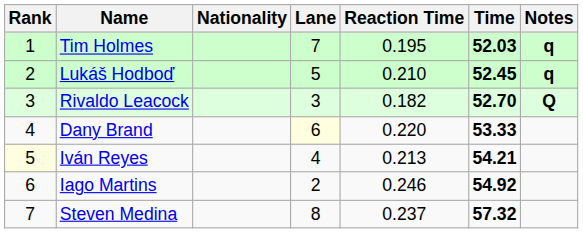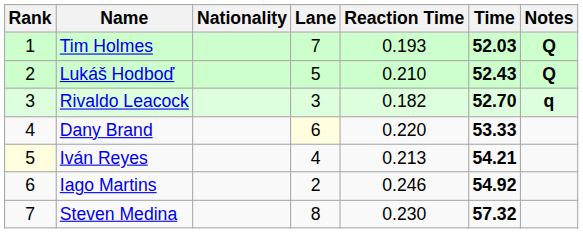Tim Holmes | Reaction Time: 0.195 -> 0.193
Tim Holmes | Notes: q -> Q
Lukáš Hodboď | Time: 52.45 -> 52.43
Lukáš Hodboď | Notes: q -> Q
Rivaldo Leacock | Notes: Q -> q
Steven Medina | Reaction Time: 0.237 -> 0.230
